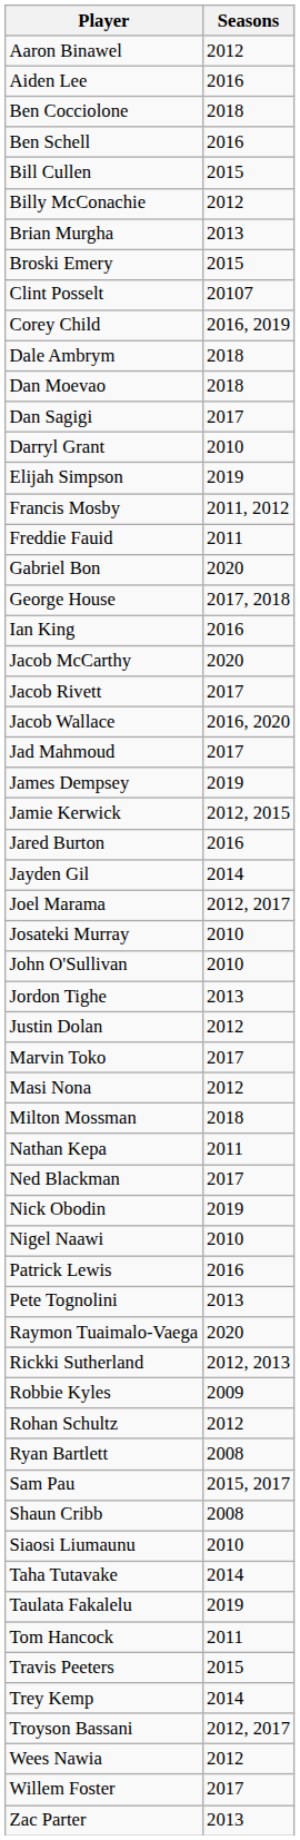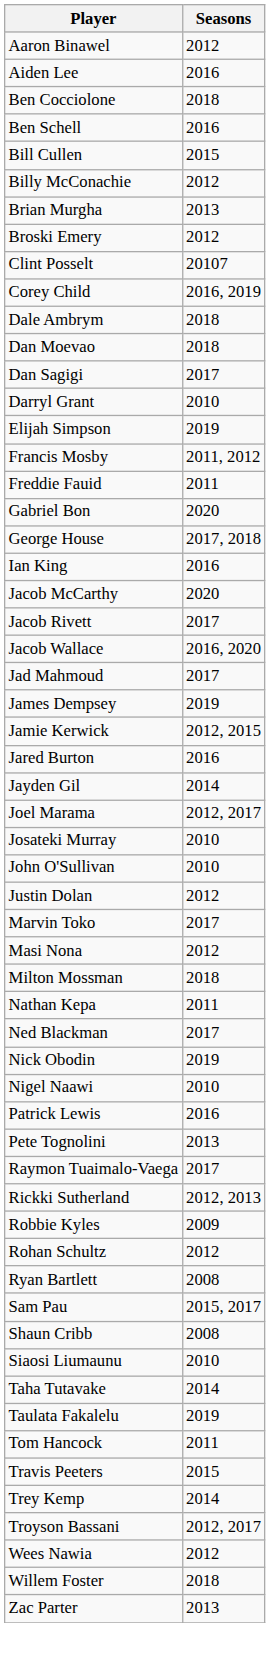Broski Emery | Seasons: 2015 -> 2012
- row: Jordon Tighe | 2013
Raymon Tuaimalo-Vaega | Seasons: 2020 -> 2017
Willem Foster | Seasons: 2017 -> 2018
